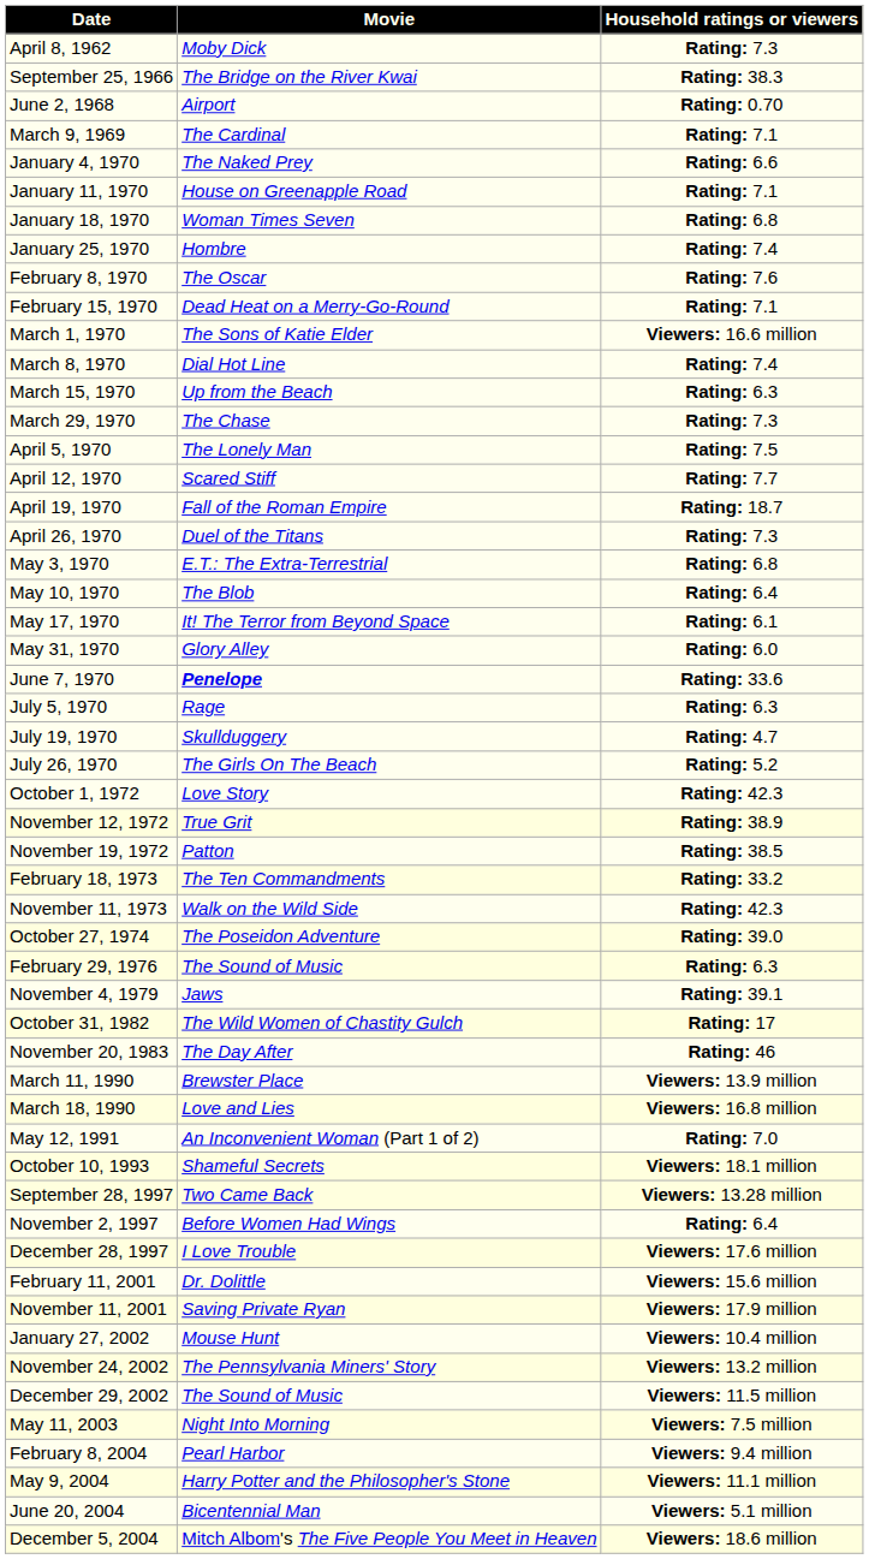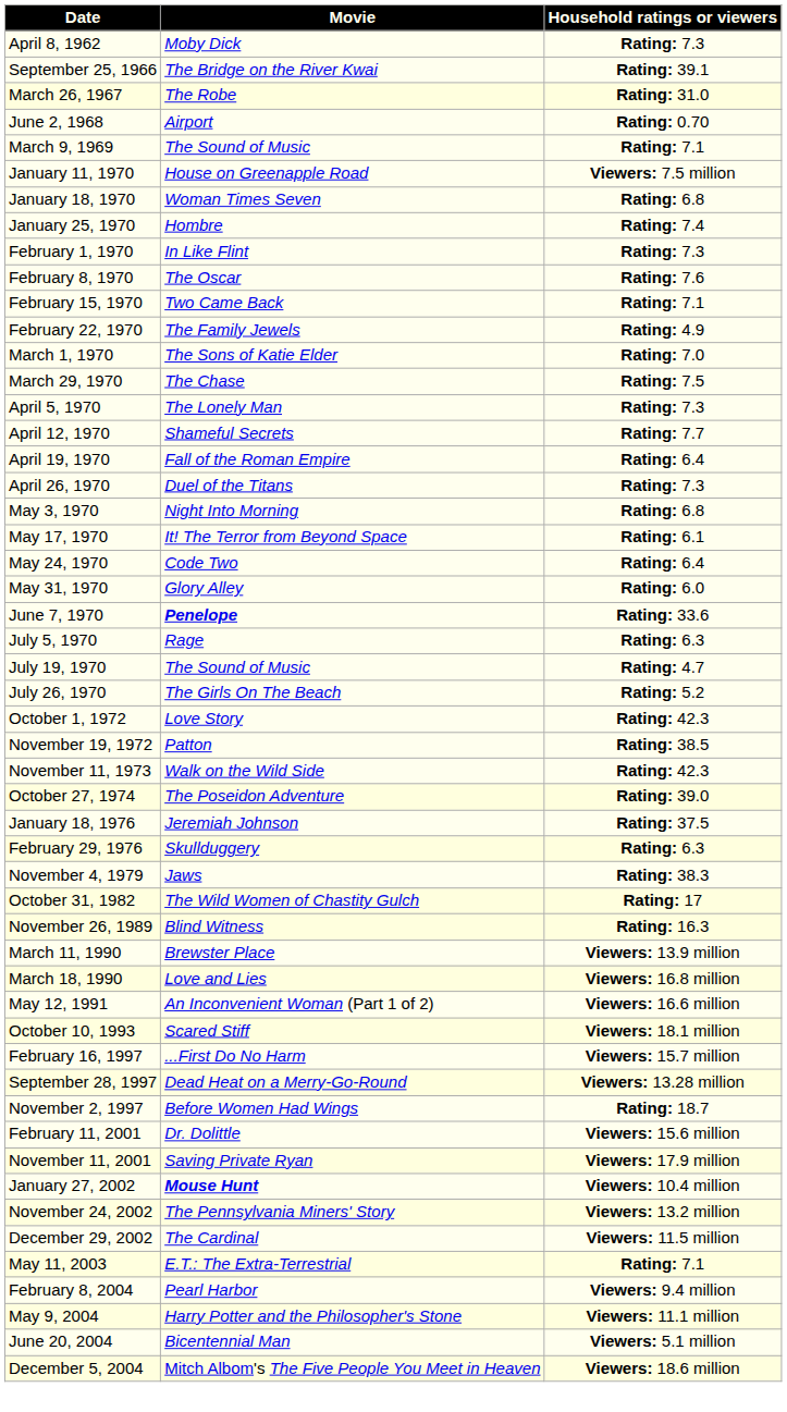September 25, 1966 | Household ratings or viewers: Rating: 38.3 -> Rating: 39.1
+ row: March 26, 1967 | The Robe | Rating: 31.0
March 9, 1969 | Movie: The Cardinal -> The Sound of Music
- row: January 4, 1970 | The Naked Prey | Rating: 6.6
January 11, 1970 | Household ratings or viewers: Rating: 7.1 -> Viewers: 7.5 million
+ row: February 1, 1970 | In Like Flint | Rating: 7.3
February 15, 1970 | Movie: Dead Heat on a Merry-Go-Round -> Two Came Back
+ row: February 22, 1970 | The Family Jewels | Rating: 4.9
March 1, 1970 | Household ratings or viewers: Viewers: 16.6 million -> Rating: 7.0
- row: March 8, 1970 | Dial Hot Line | Rating: 7.4
- row: March 15, 1970 | Up from the Beach | Rating: 6.3
March 29, 1970 | Household ratings or viewers: Rating: 7.3 -> Rating: 7.5
April 5, 1970 | Household ratings or viewers: Rating: 7.5 -> Rating: 7.3
April 12, 1970 | Movie: Scared Stiff -> Shameful Secrets
April 19, 1970 | Household ratings or viewers: Rating: 18.7 -> Rating: 6.4
May 3, 1970 | Movie: E.T.: The Extra-Terrestrial -> Night Into Morning
- row: May 10, 1970 | The Blob | Rating: 6.4
+ row: May 24, 1970 | Code Two | Rating: 6.4
July 19, 1970 | Movie: Skullduggery -> The Sound of Music
- row: November 12, 1972 | True Grit | Rating: 38.9
- row: February 18, 1973 | The Ten Commandments | Rating: 33.2
+ row: January 18, 1976 | Jeremiah Johnson | Rating: 37.5
February 29, 1976 | Movie: The Sound of Music -> Skullduggery
November 4, 1979 | Household ratings or viewers: Rating: 39.1 -> Rating: 38.3
- row: November 20, 1983 | The Day After | Rating: 46
+ row: November 26, 1989 | Blind Witness | Rating: 16.3
May 12, 1991 | Household ratings or viewers: Rating: 7.0 -> Viewers: 16.6 million
October 10, 1993 | Movie: Shameful Secrets -> Scared Stiff
+ row: February 16, 1997 | ...First Do No Harm | Viewers: 15.7 million
September 28, 1997 | Movie: Two Came Back -> Dead Heat on a Merry-Go-Round
November 2, 1997 | Household ratings or viewers: Rating: 6.4 -> Rating: 18.7
- row: December 28, 1997 | I Love Trouble | Viewers: 17.6 million
January 27, 2002 | Movie: normal -> bold
December 29, 2002 | Movie: The Sound of Music -> The Cardinal
May 11, 2003 | Movie: Night Into Morning -> E.T.: The Extra-Terrestrial
May 11, 2003 | Household ratings or viewers: Viewers: 7.5 million -> Rating: 7.1
